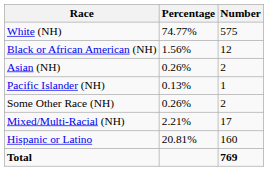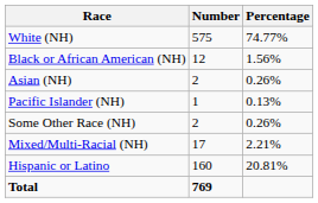columns swapped: Number <-> Percentage
